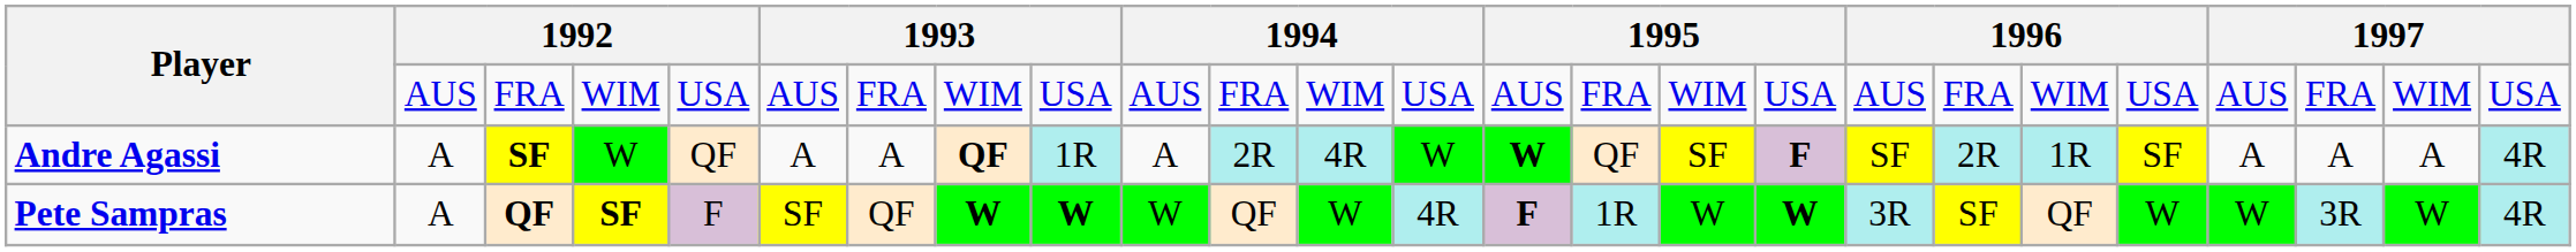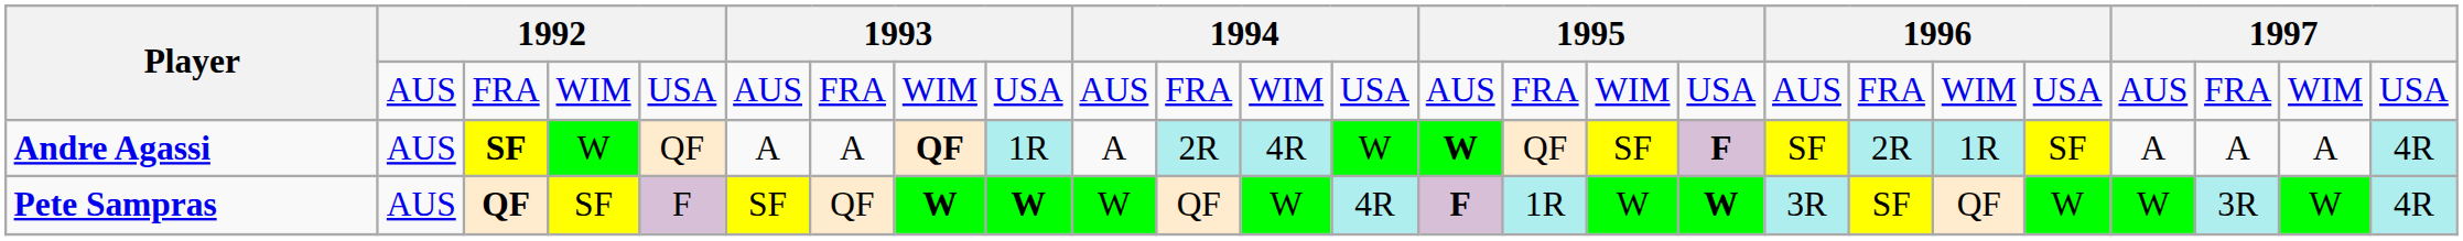Andre Agassi | column 2: A -> AUS
Pete Sampras | column 2: A -> AUS
Pete Sampras | column 4: bold -> normal
